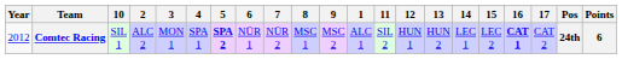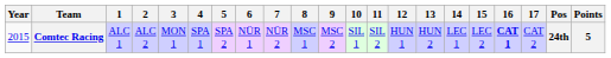columns swapped: 1 <-> 10
Comtec Racing | Year: 2012 -> 2015
Comtec Racing | 5: bold -> normal
Comtec Racing | Points: 6 -> 5
